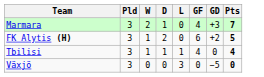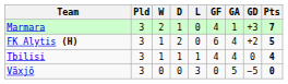+ column: GA | 1 | 4 | 4 | 5
